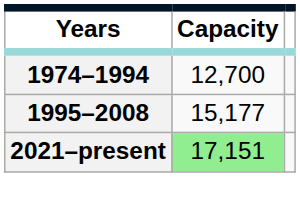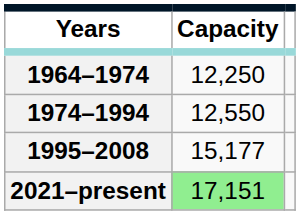+ row: 1964–1974 | 12,250
1974–1994 | Capacity: 12,700 -> 12,550
